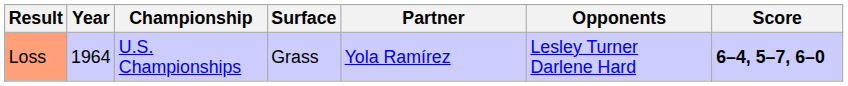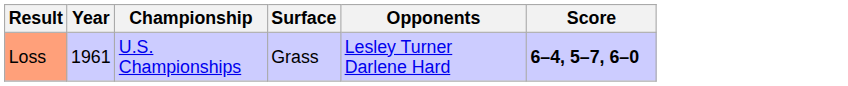- column: Partner | Yola Ramírez
Loss | Year: 1964 -> 1961
